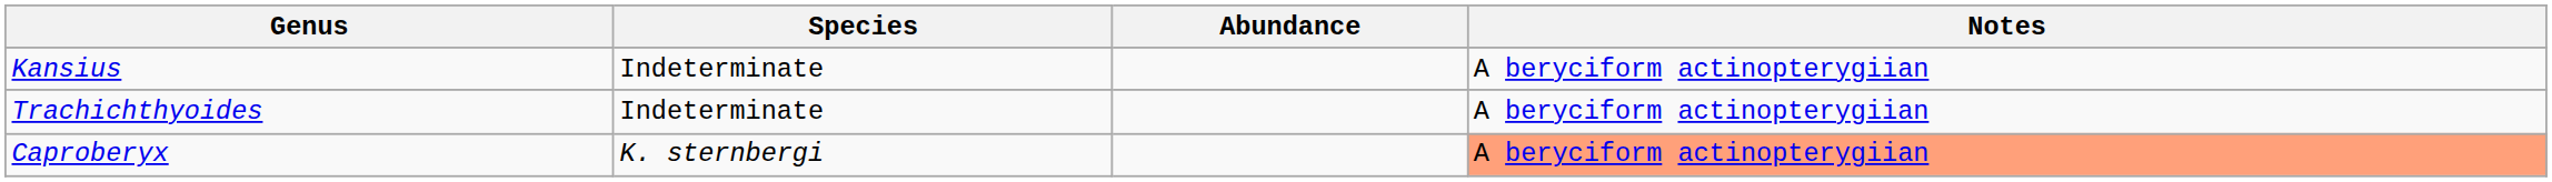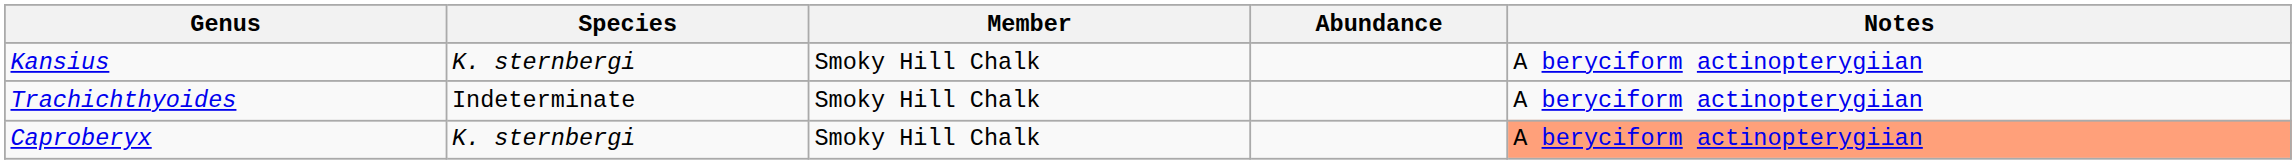+ column: Member | Smoky Hill Chalk | Smoky Hill Chalk | Smoky Hill Chalk
Kansius | Species: Indeterminate -> K. sternbergi
